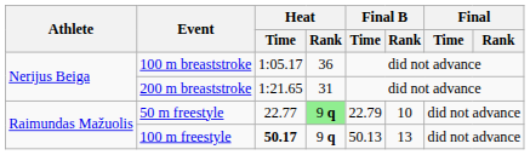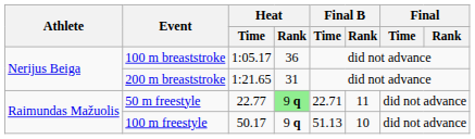50 m freestyle | Final B / Time: 22.79 -> 22.71
50 m freestyle | Final B / Rank: 10 -> 11
100 m freestyle | Heat / Time: bold -> normal
100 m freestyle | Final B / Time: 50.13 -> 51.13
100 m freestyle | Final B / Rank: 13 -> 10
